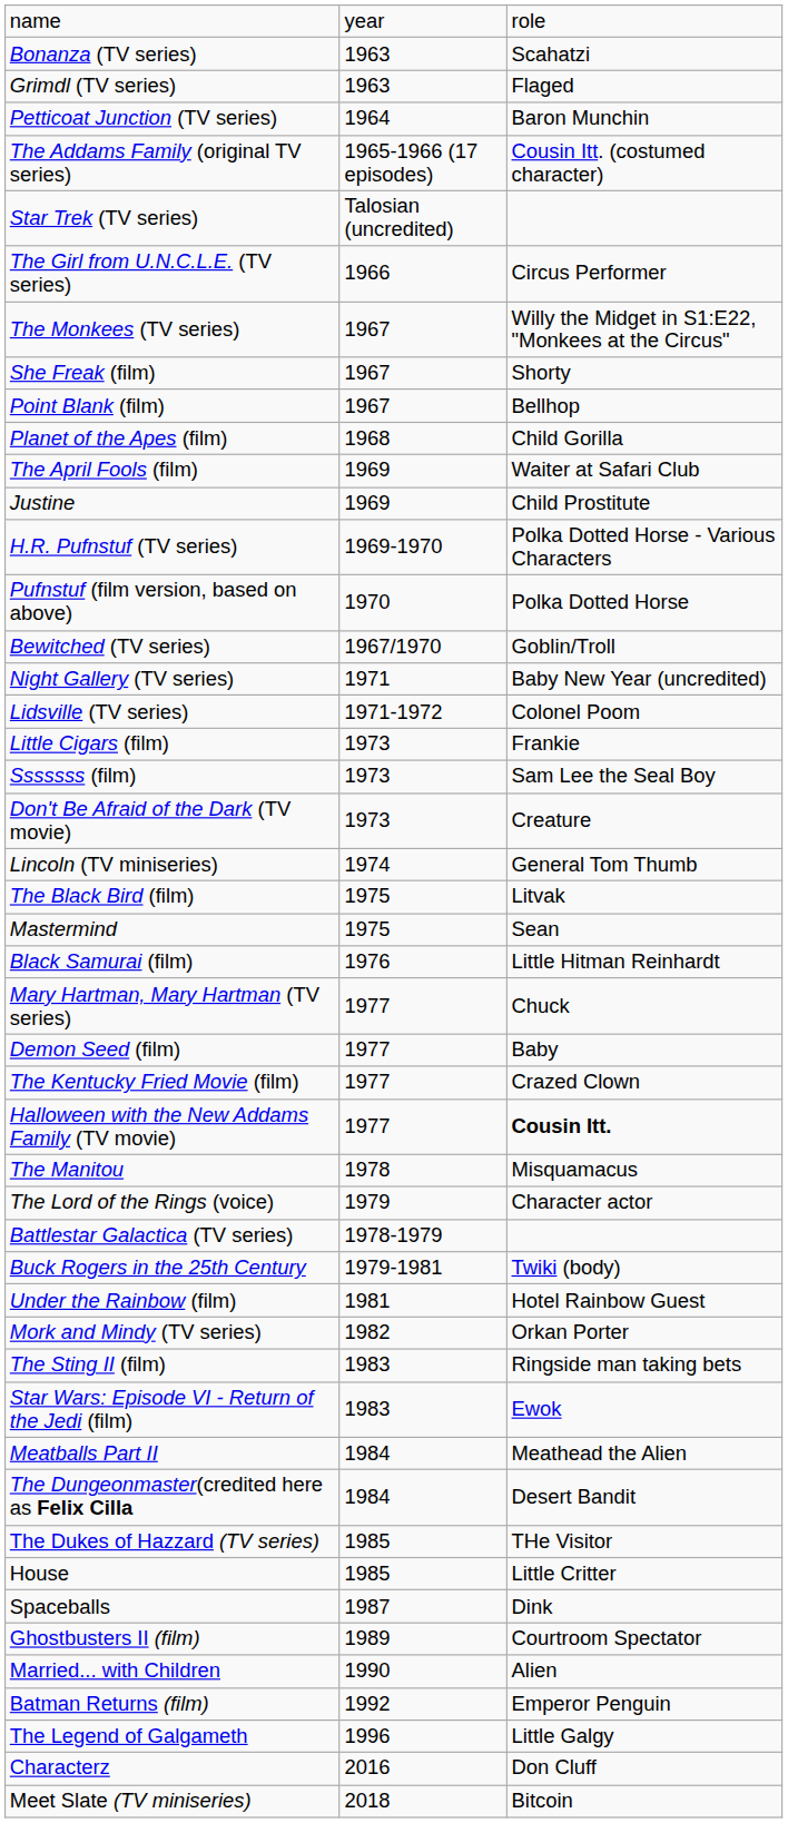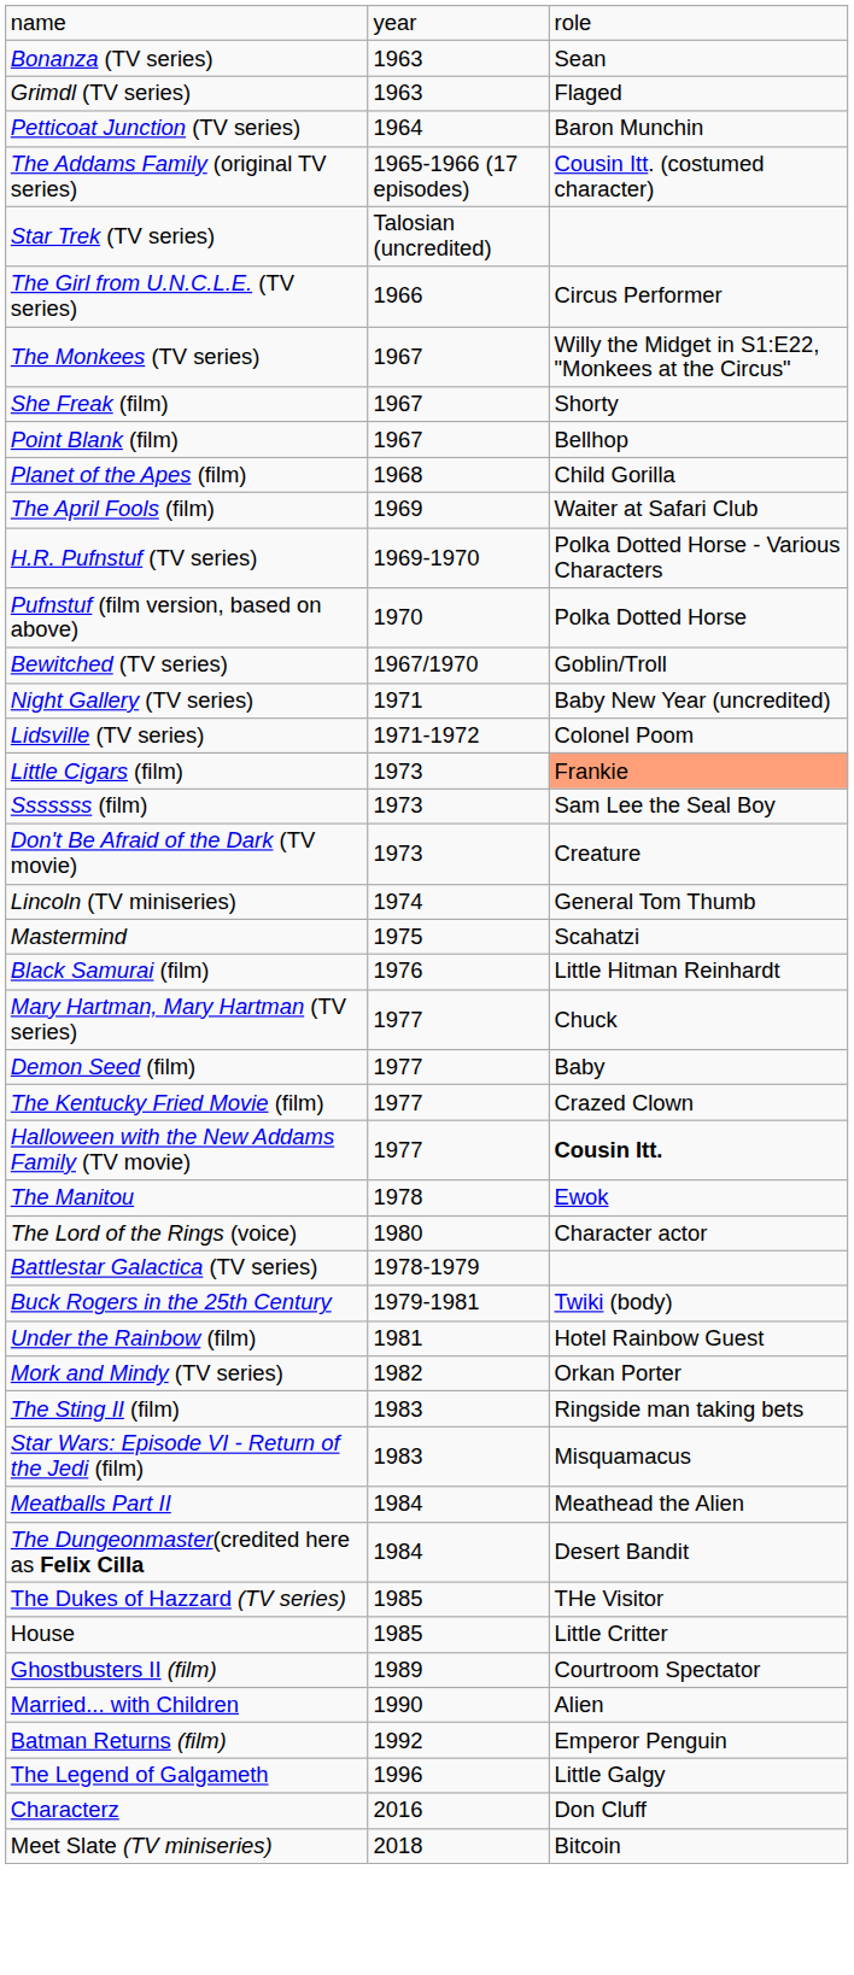Bonanza (TV series) | column 3: Scahatzi -> Sean
- row: Justine | 1969 | Child Prostitute
Little Cigars (film) | column 3: no background -> lightsalmon background
- row: The Black Bird (film) | 1975 | Litvak
Mastermind | column 3: Sean -> Scahatzi
The Manitou | column 3: Misquamacus -> Ewok
The Lord of the Rings (voice) | column 2: 1979 -> 1980
Star Wars: Episode VI - Return of the Jedi (film) | column 3: Ewok -> Misquamacus
- row: Spaceballs | 1987 | Dink
